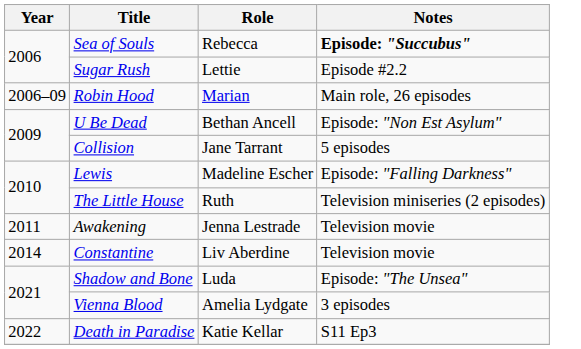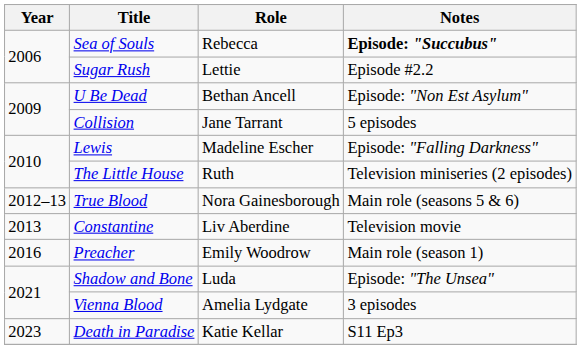- row: 2006–09 | Robin Hood | Marian | Main role, 26 episodes
- row: 2011 | Awakening | Jenna Lestrade | Television movie
+ row: 2012–13 | True Blood | Nora Gainesborough | Main role (seasons 5 & 6)
Constantine | Year: 2014 -> 2013
+ row: 2016 | Preacher | Emily Woodrow | Main role (season 1)
Death in Paradise | Year: 2022 -> 2023
